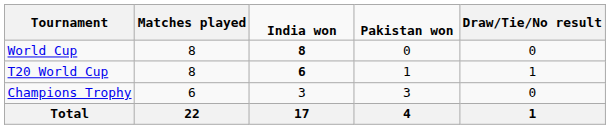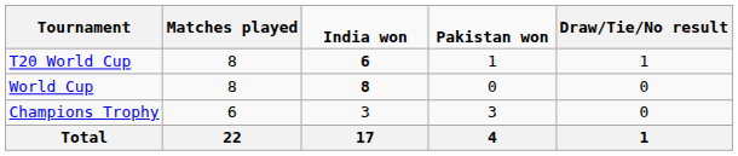rows swapped: World Cup <-> T20 World Cup
